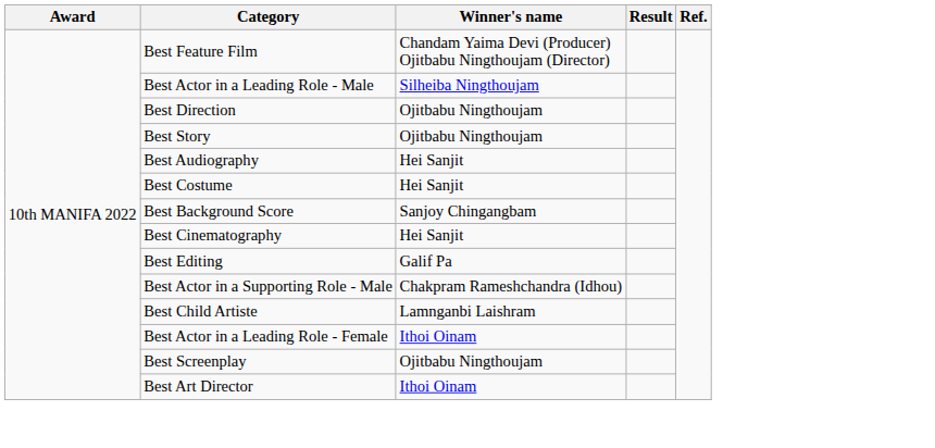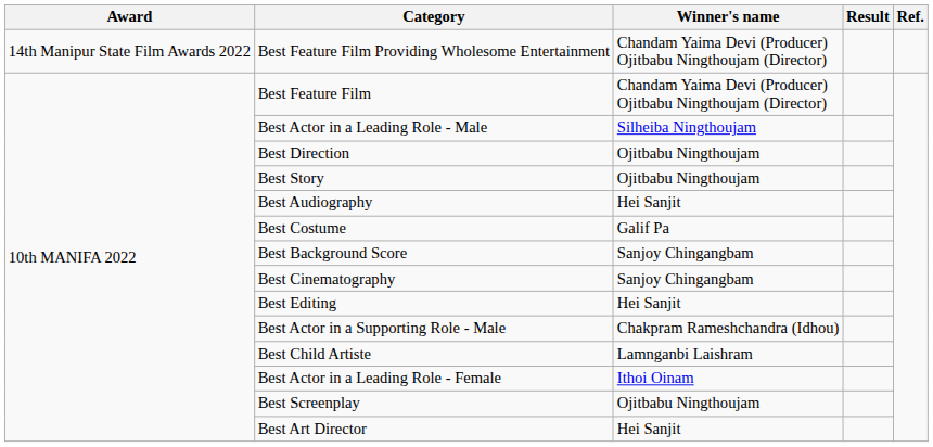+ row: 14th Manipur State Film Awards 2022 | Best Feature Film Providing Wholesome Entertainment | Chandam Yaima Devi (Producer) Ojitbabu Ningthoujam (Director)
Best Costume | Winner's name: Hei Sanjit -> Galif Pa
Best Cinematography | Winner's name: Hei Sanjit -> Sanjoy Chingangbam
Best Editing | Winner's name: Galif Pa -> Hei Sanjit
Best Art Director | Winner's name: Ithoi Oinam -> Hei Sanjit
